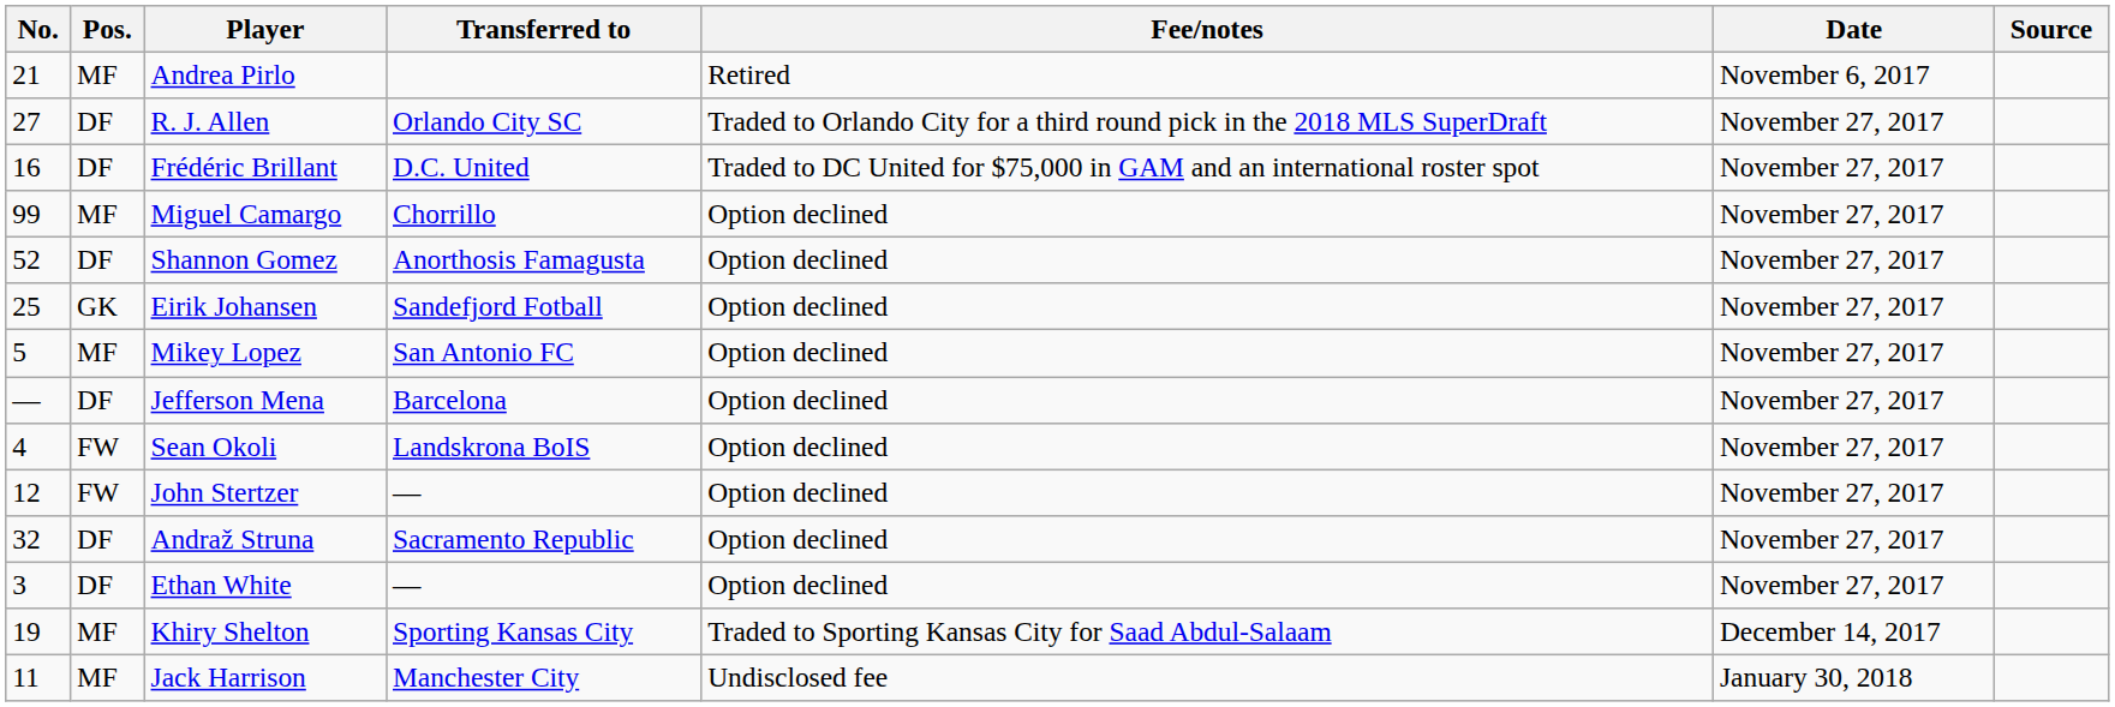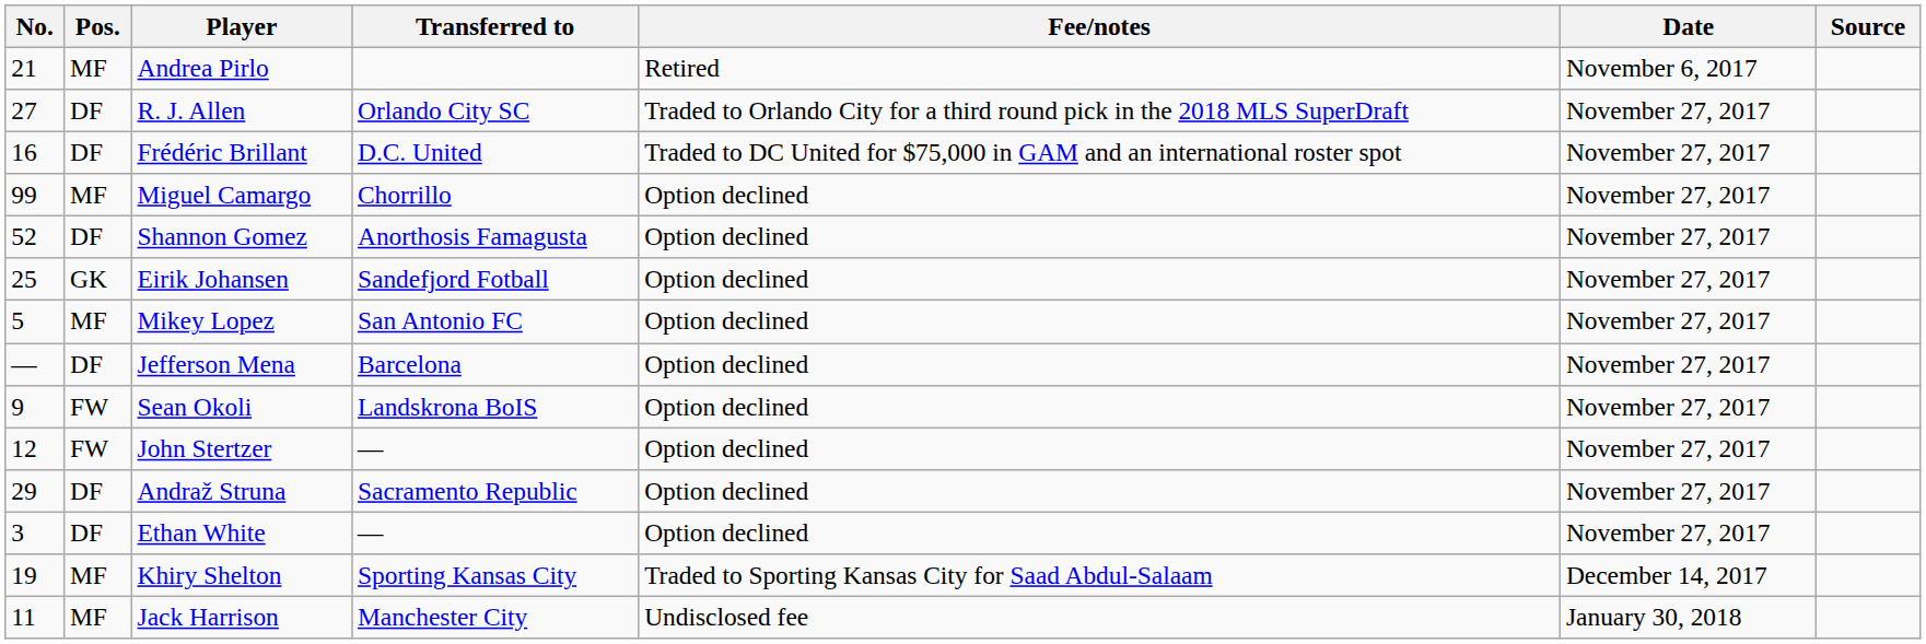Sean Okoli | No.: 4 -> 9
Andraž Struna | No.: 32 -> 29
